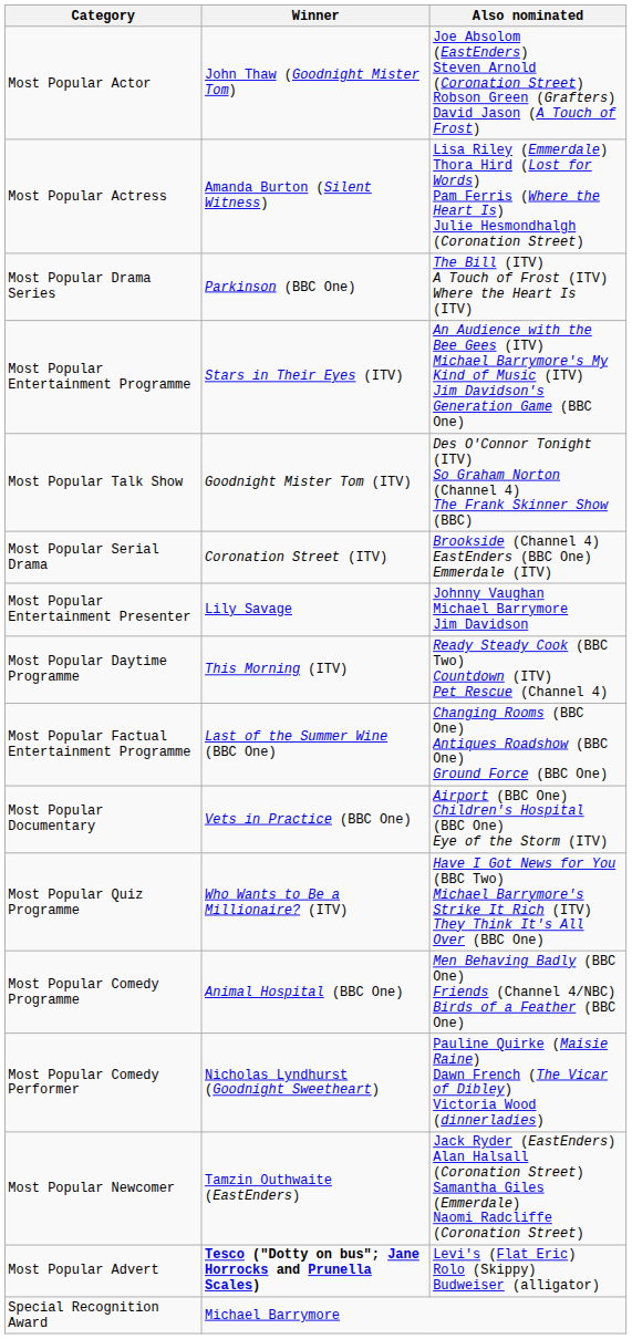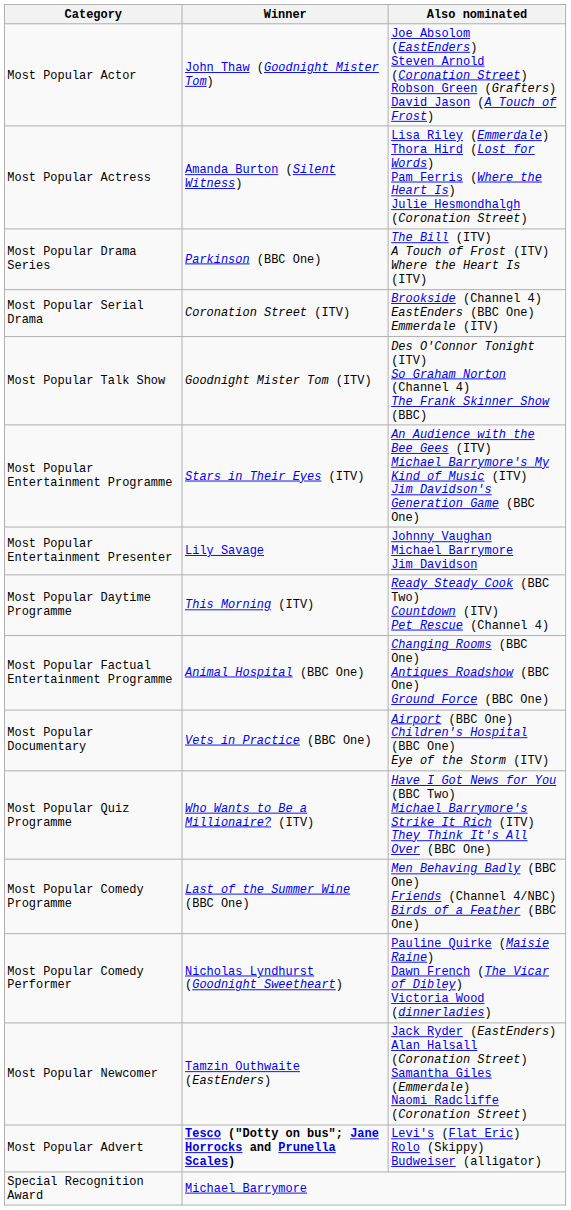rows swapped: Most Popular Serial Drama <-> Most Popular Entertainment Programme
Most Popular Factual Entertainment Programme | Winner: Last of the Summer Wine (BBC One) -> Animal Hospital (BBC One)
Most Popular Comedy Programme | Winner: Animal Hospital (BBC One) -> Last of the Summer Wine (BBC One)
